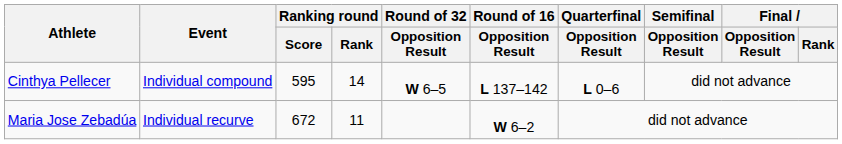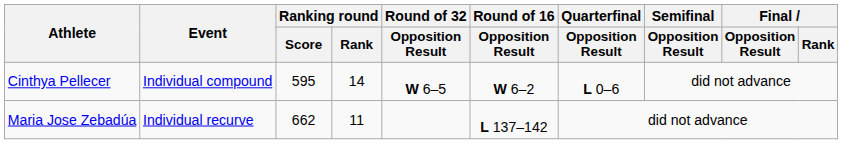Cinthya Pellecer | Round of 16 / Opposition Result: L 137–142 -> W 6–2
Maria Jose Zebadúa | Ranking round / Score: 672 -> 662
Maria Jose Zebadúa | Round of 16 / Opposition Result: W 6–2 -> L 137–142
